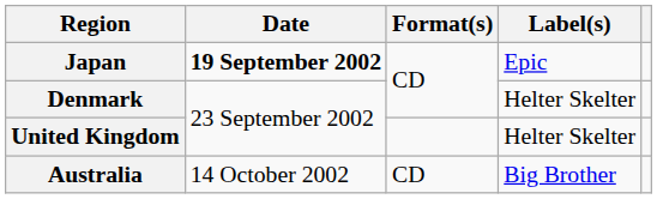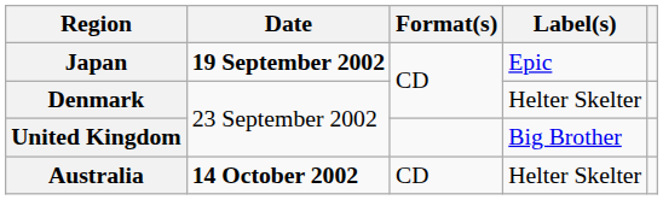United Kingdom | Label(s): Helter Skelter -> Big Brother
Australia | Date: normal -> bold
Australia | Label(s): Big Brother -> Helter Skelter
